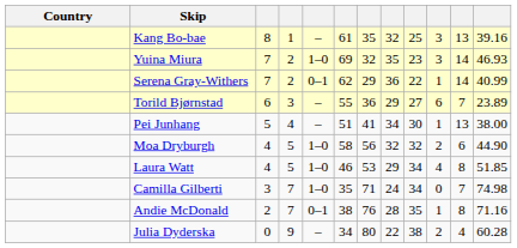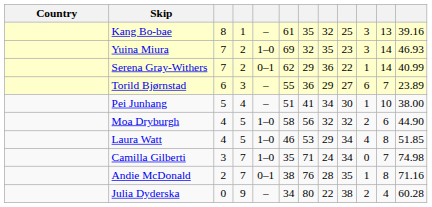Pei Junhang | column 11: 13 -> 10
